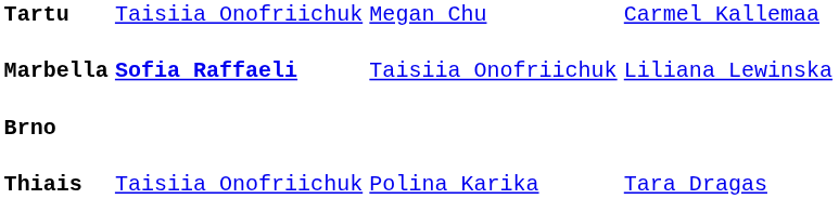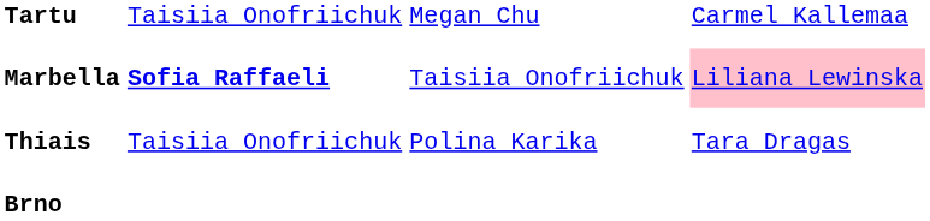Marbella | column 4: no background -> pink background
rows swapped: Thiais <-> Brno
